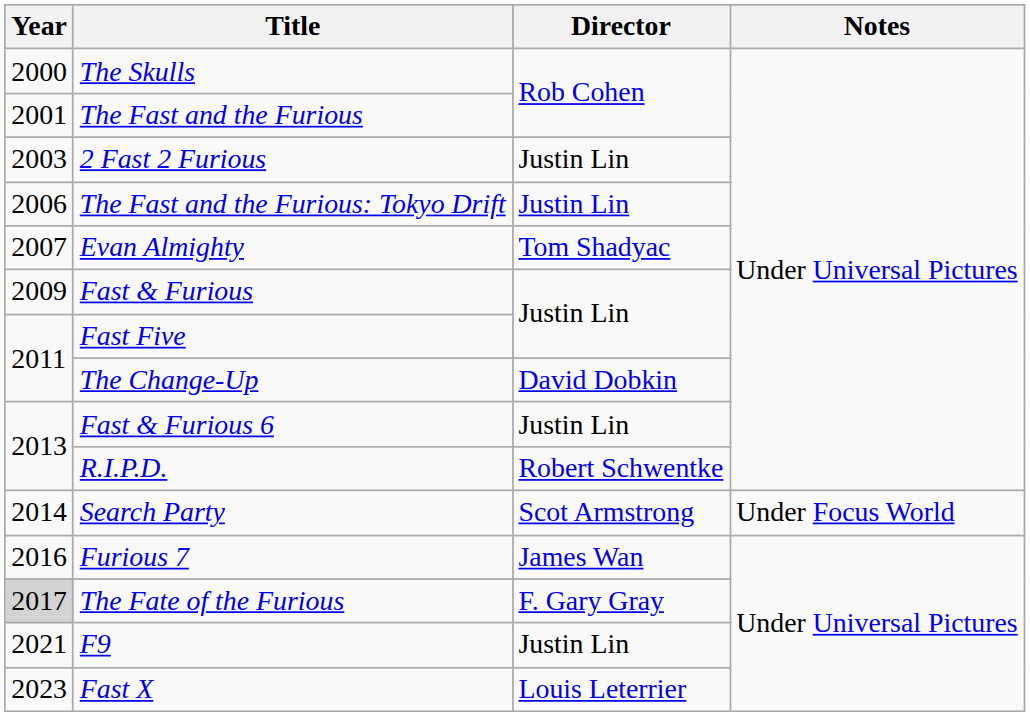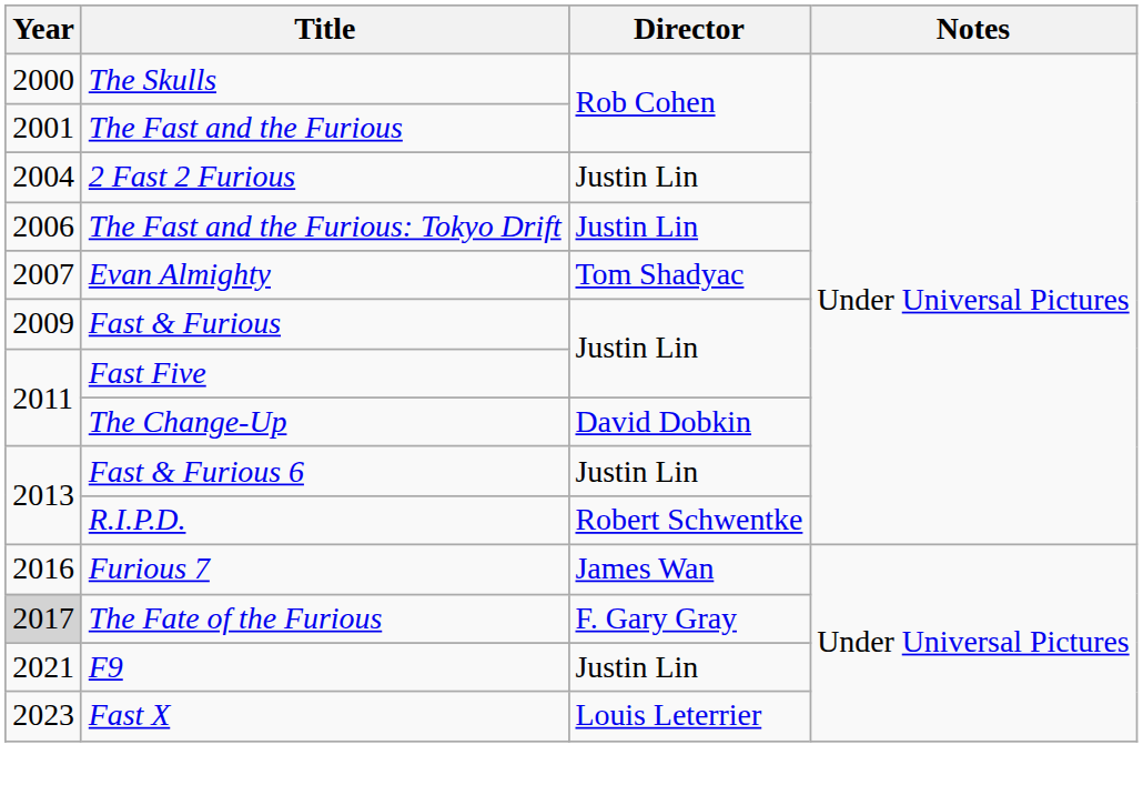2 Fast 2 Furious | Year: 2003 -> 2004
- row: 2014 | Search Party | Scot Armstrong | Under Focus World
